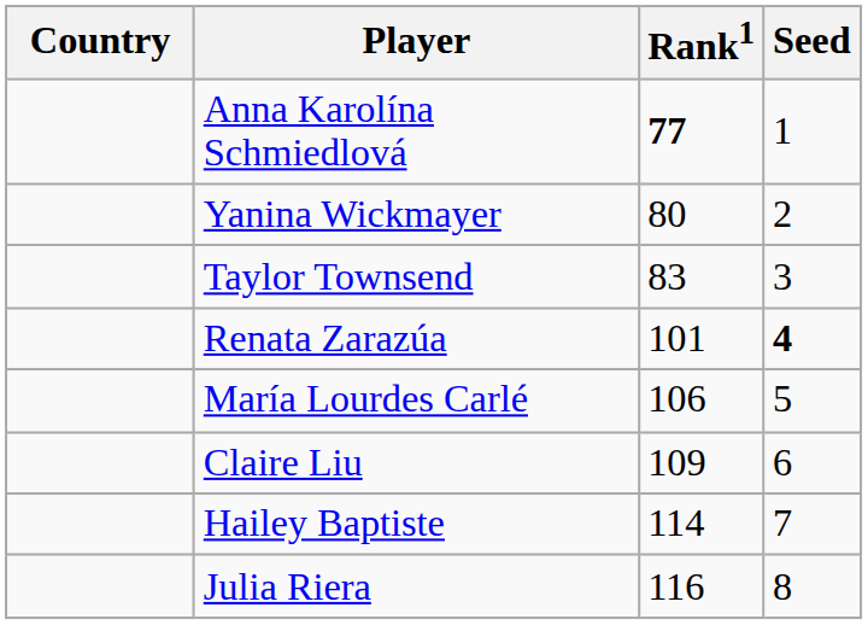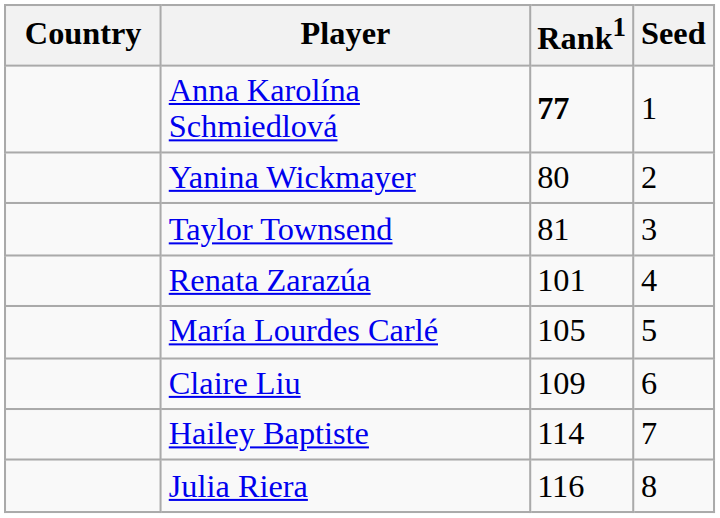Taylor Townsend | Rank1: 83 -> 81
Renata Zarazúa | Seed: bold -> normal
María Lourdes Carlé | Rank1: 106 -> 105
